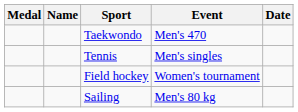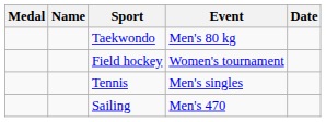Taekwondo | Event: Men's 470 -> Men's 80 kg
rows swapped: Field hockey <-> Tennis
Sailing | Event: Men's 80 kg -> Men's 470
